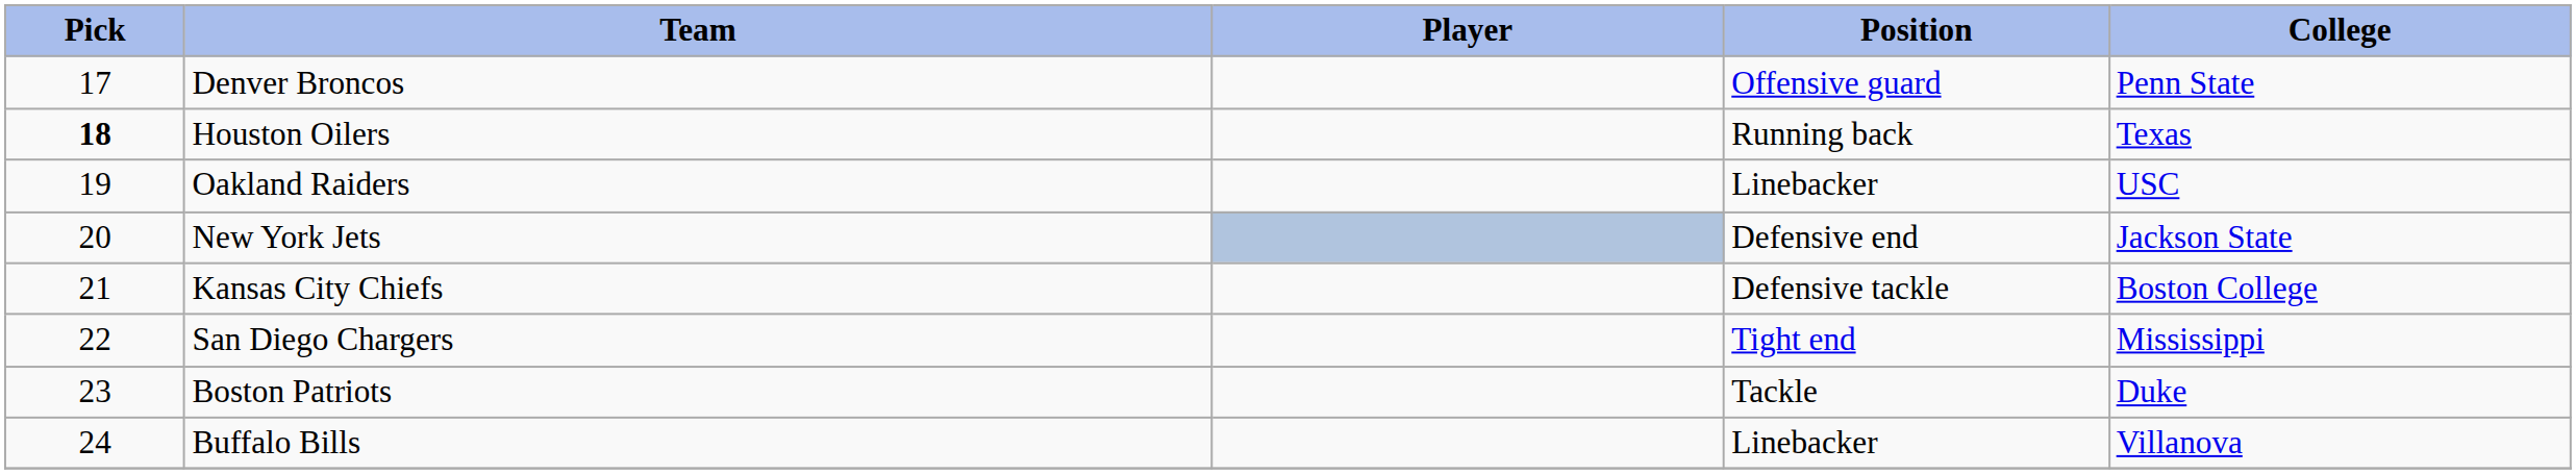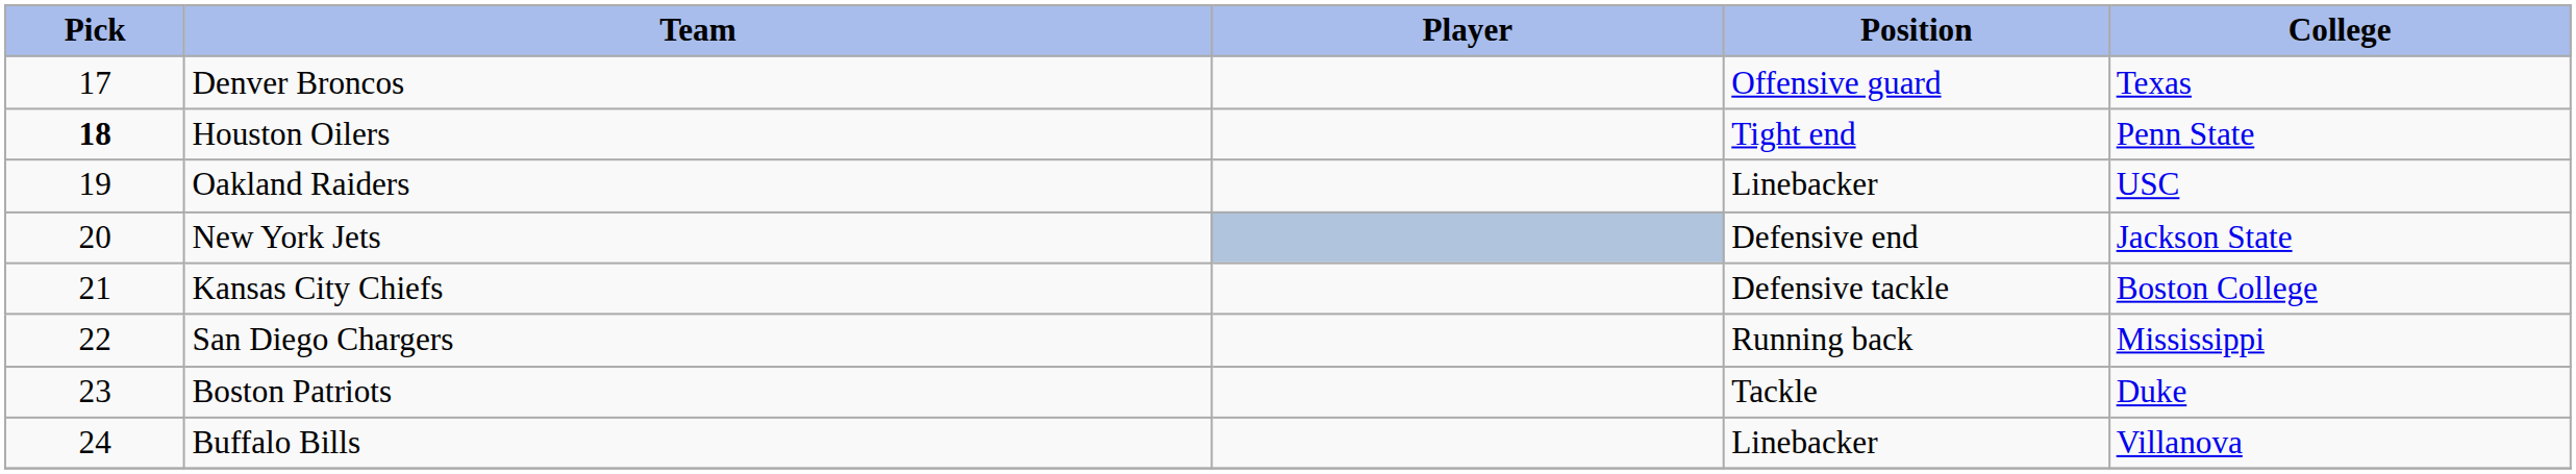Denver Broncos | College: Penn State -> Texas
Houston Oilers | Position: Running back -> Tight end
Houston Oilers | College: Texas -> Penn State
San Diego Chargers | Position: Tight end -> Running back
